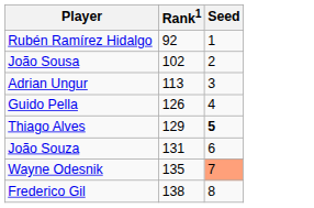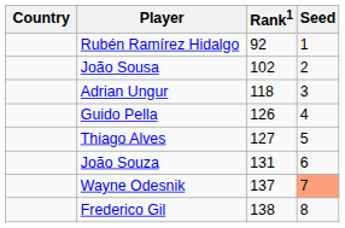+ column: Country
Adrian Ungur | Rank1: 113 -> 118
Thiago Alves | Rank1: 129 -> 127
Thiago Alves | Seed: bold -> normal
Wayne Odesnik | Rank1: 135 -> 137
